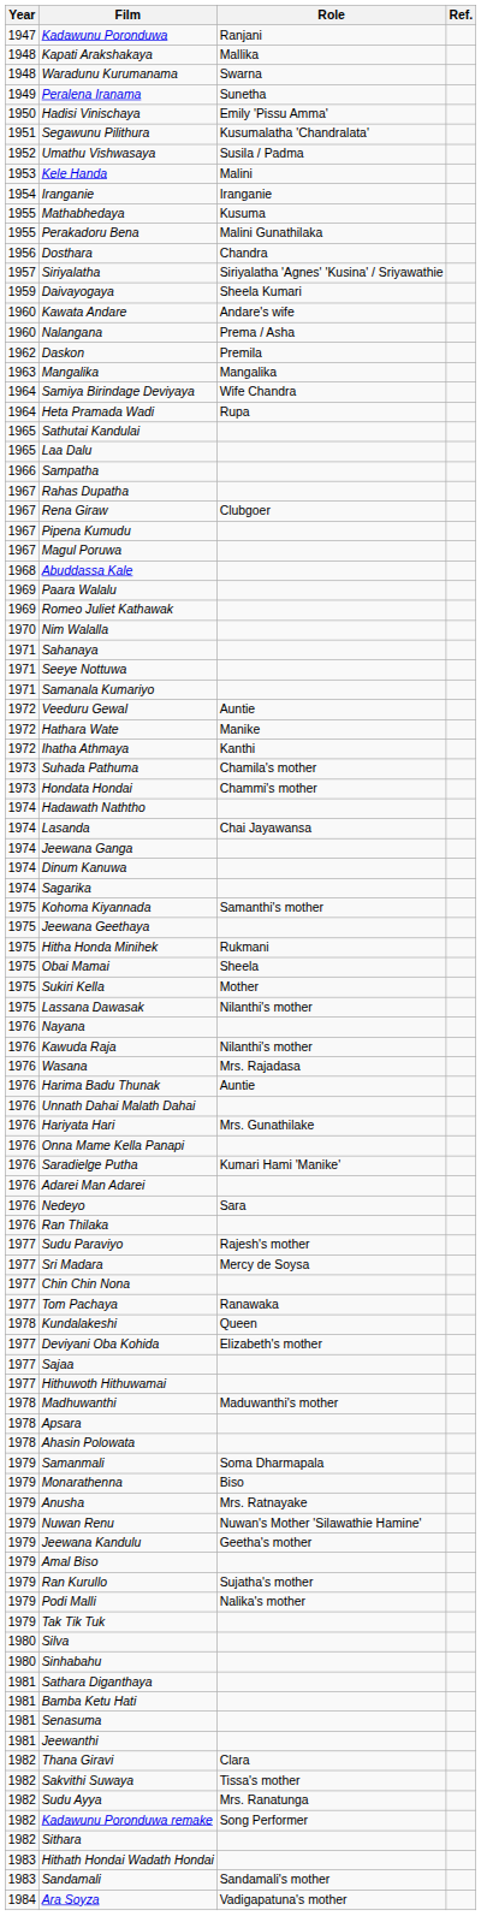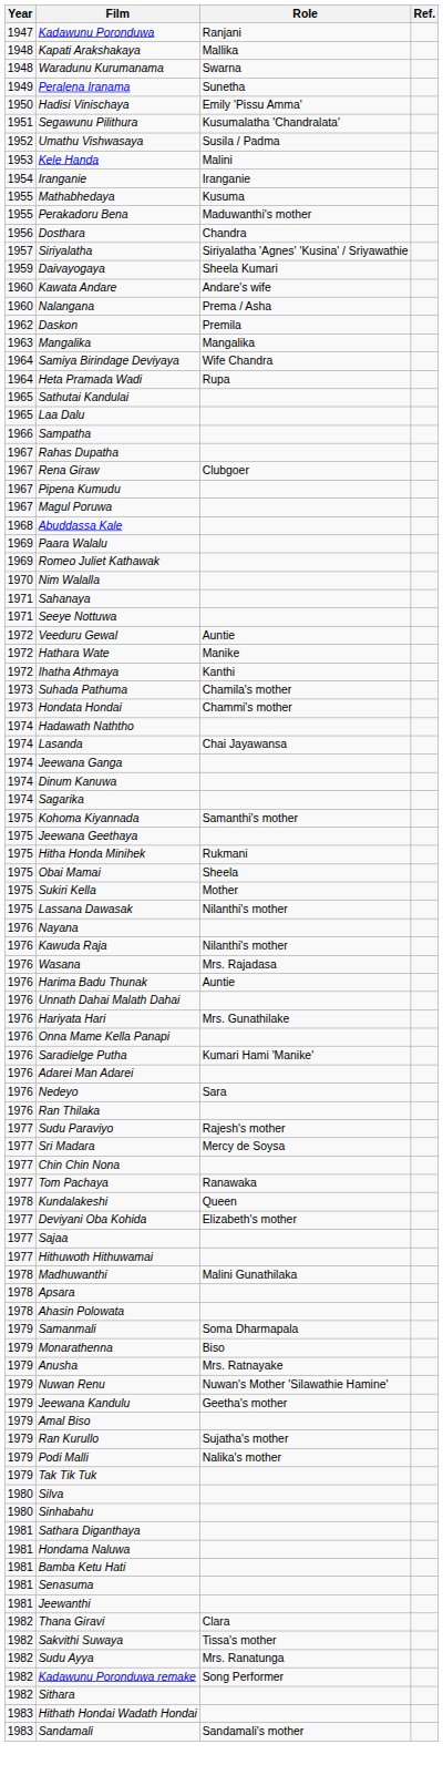Perakadoru Bena | Role: Malini Gunathilaka -> Maduwanthi's mother
- row: 1971 | Samanala Kumariyo
Madhuwanthi | Role: Maduwanthi's mother -> Malini Gunathilaka
+ row: 1981 | Hondama Naluwa
- row: 1984 | Ara Soyza | Vadigapatuna's mother
